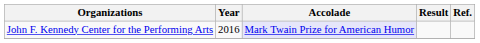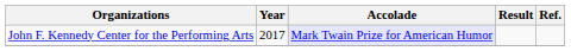John F. Kennedy Center for the Performing Arts | Year: 2016 -> 2017
